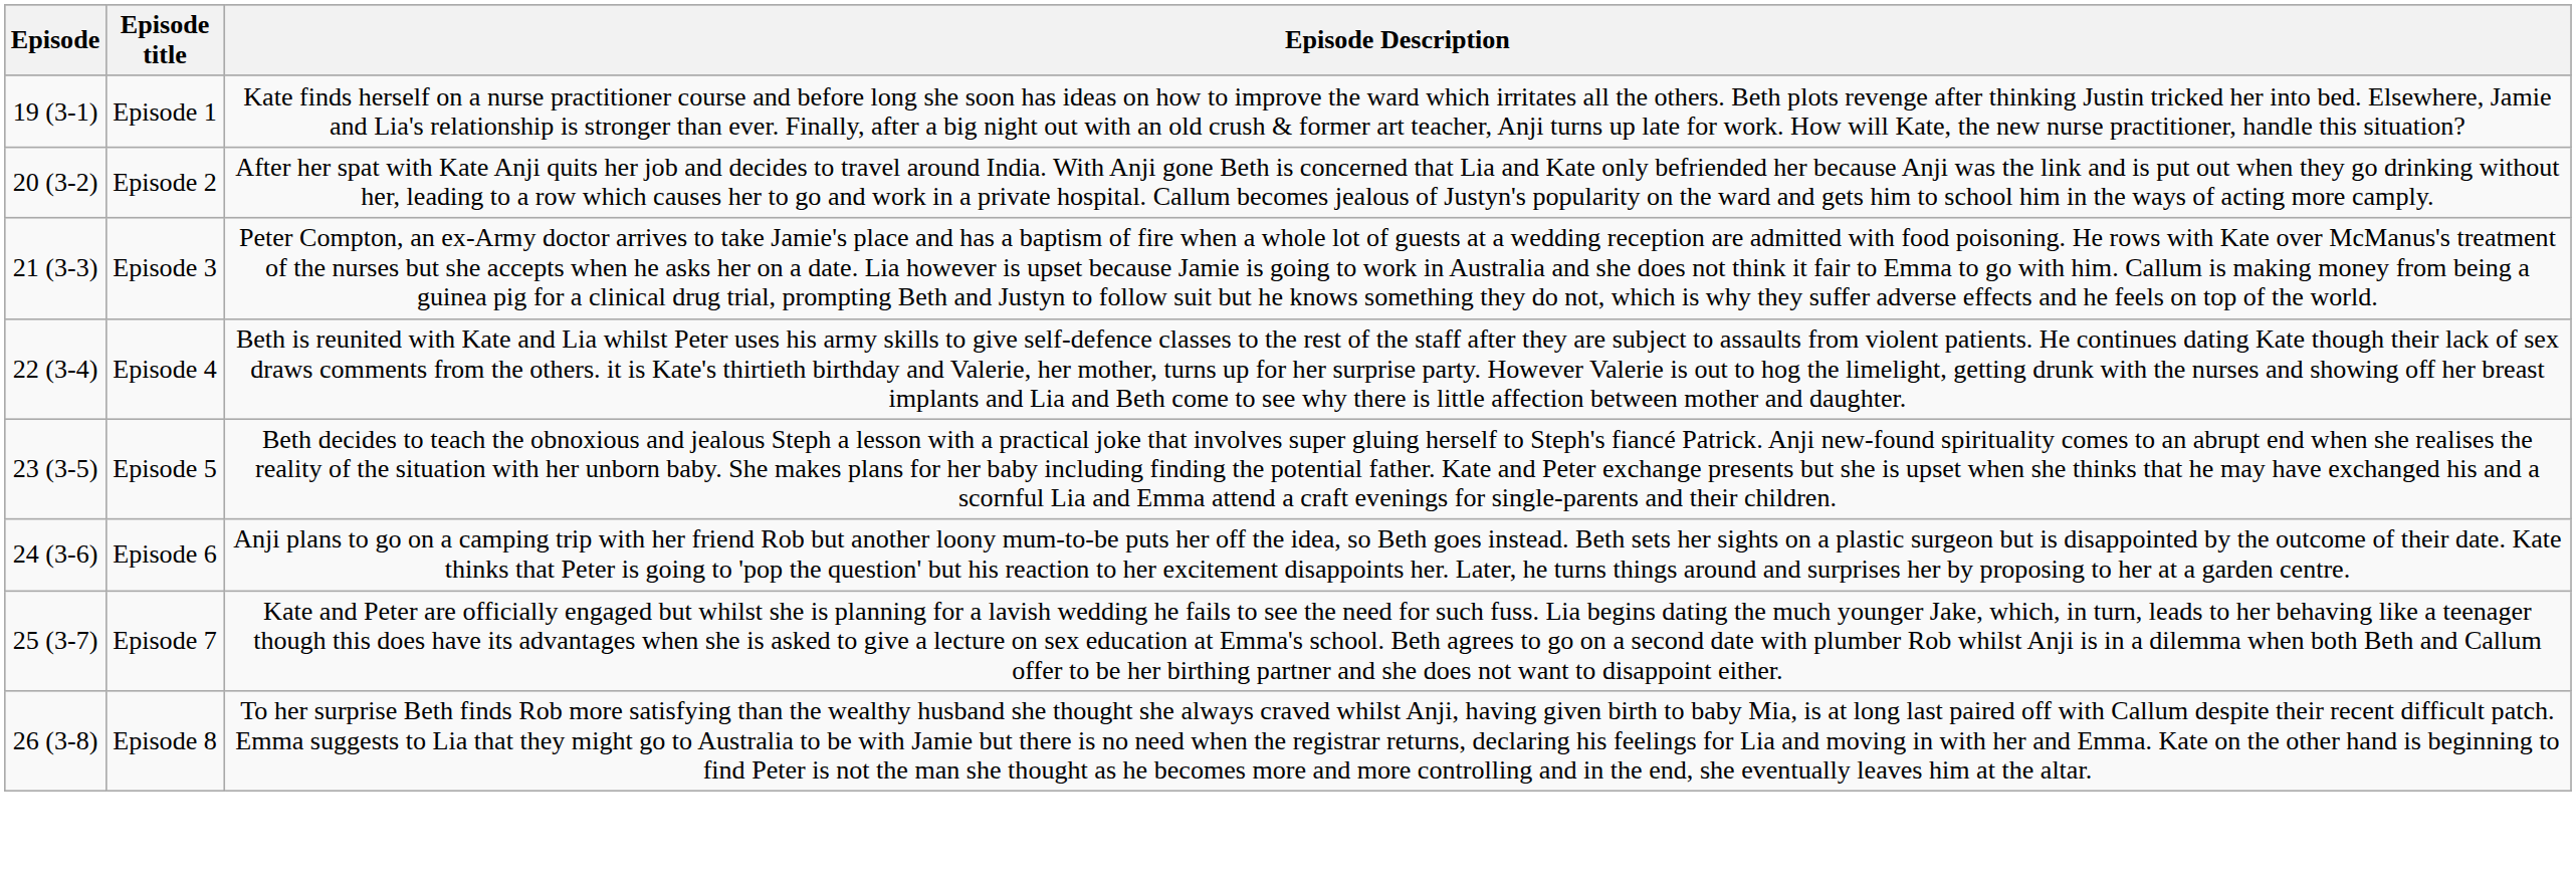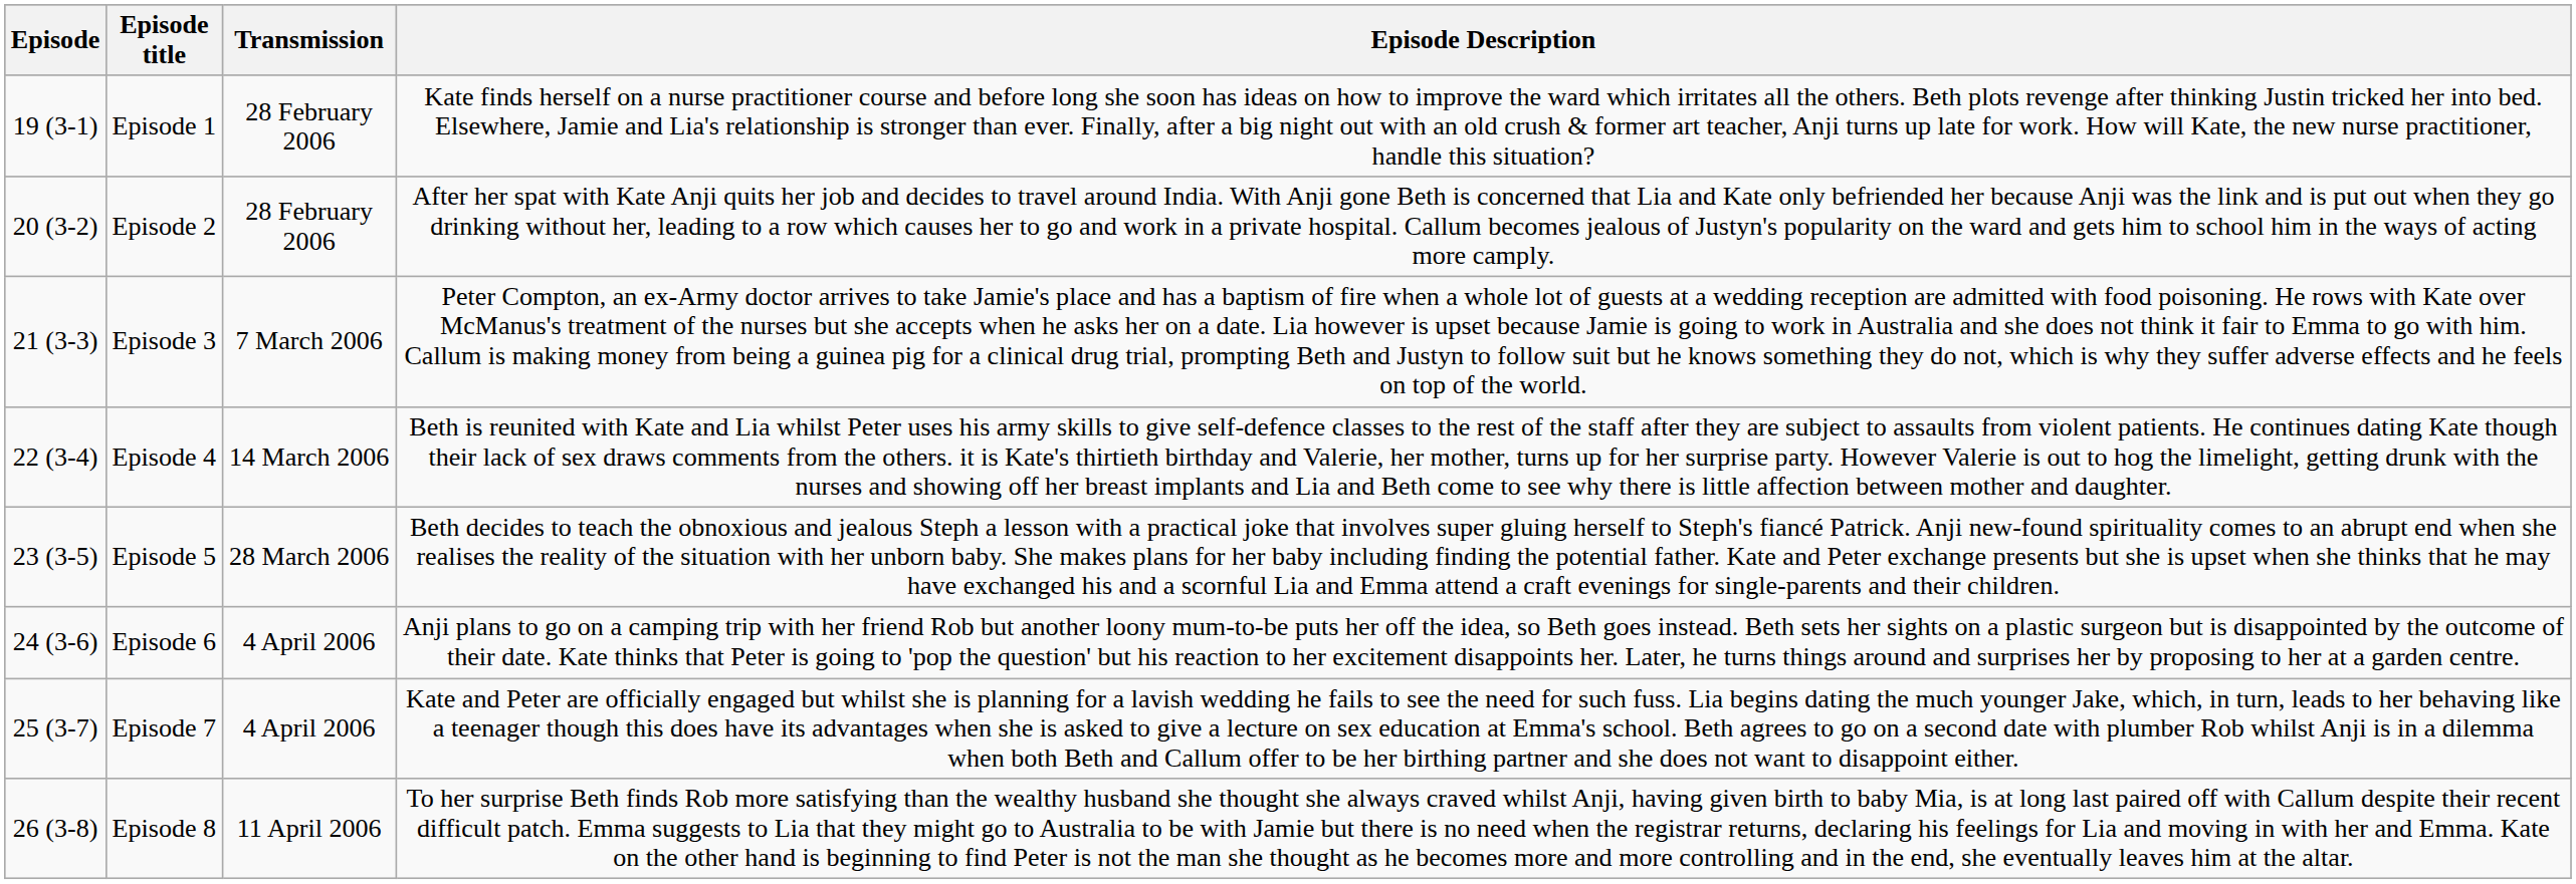+ column: Transmission | 28 February 2006 | 28 February 2006 | 7 March 2006 | 14 March 2006 | 28 March 2006 | 4 April 2006 | 4 April 2006 | 11 April 2006
